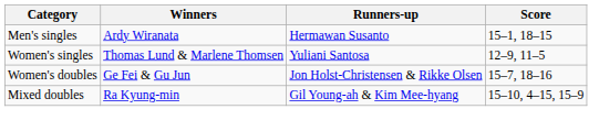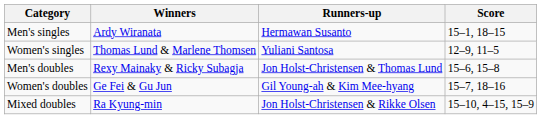+ row: Men's doubles | Rexy Mainaky & Ricky Subagja | Jon Holst-Christensen & Thomas Lund | 15–6, 15–8
Women's doubles | Runners-up: Jon Holst-Christensen & Rikke Olsen -> Gil Young-ah & Kim Mee-hyang
Mixed doubles | Runners-up: Gil Young-ah & Kim Mee-hyang -> Jon Holst-Christensen & Rikke Olsen
